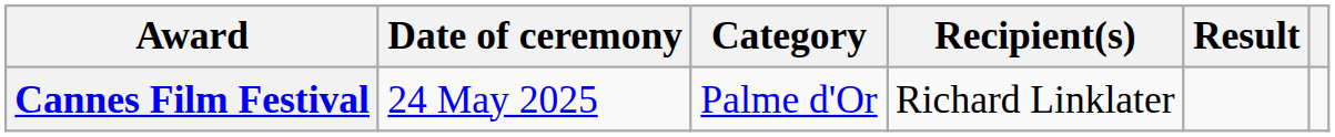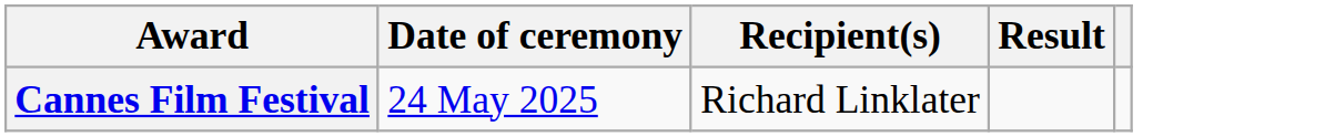- column: Category | Palme d'Or
